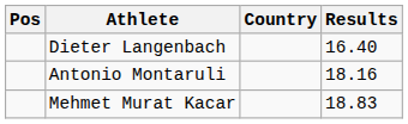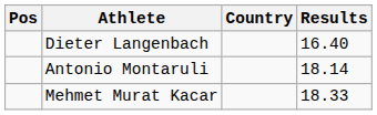Antonio Montaruli | Results: 18.16 -> 18.14
Mehmet Murat Kacar | Results: 18.83 -> 18.33
